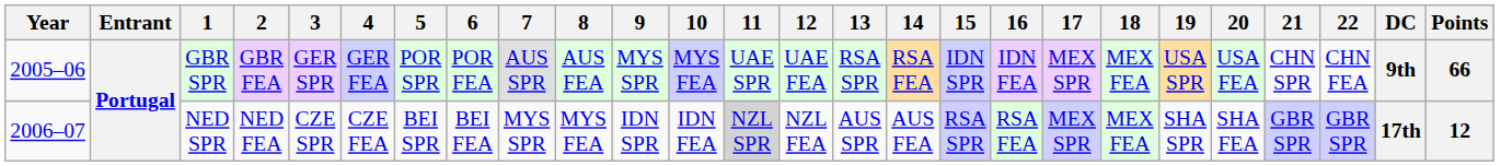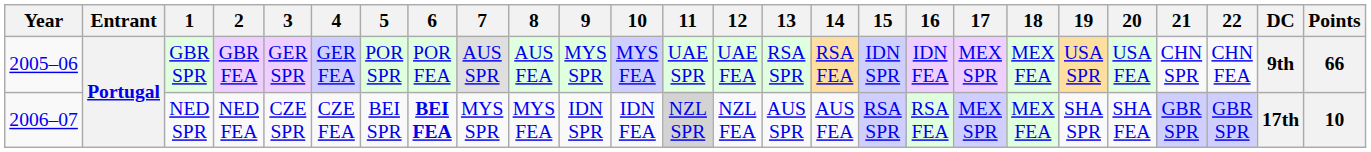NED SPR | 6: normal -> bold
NED SPR | Points: 12 -> 10
